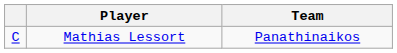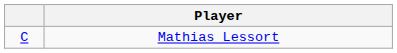- column: Team | Panathinaikos
